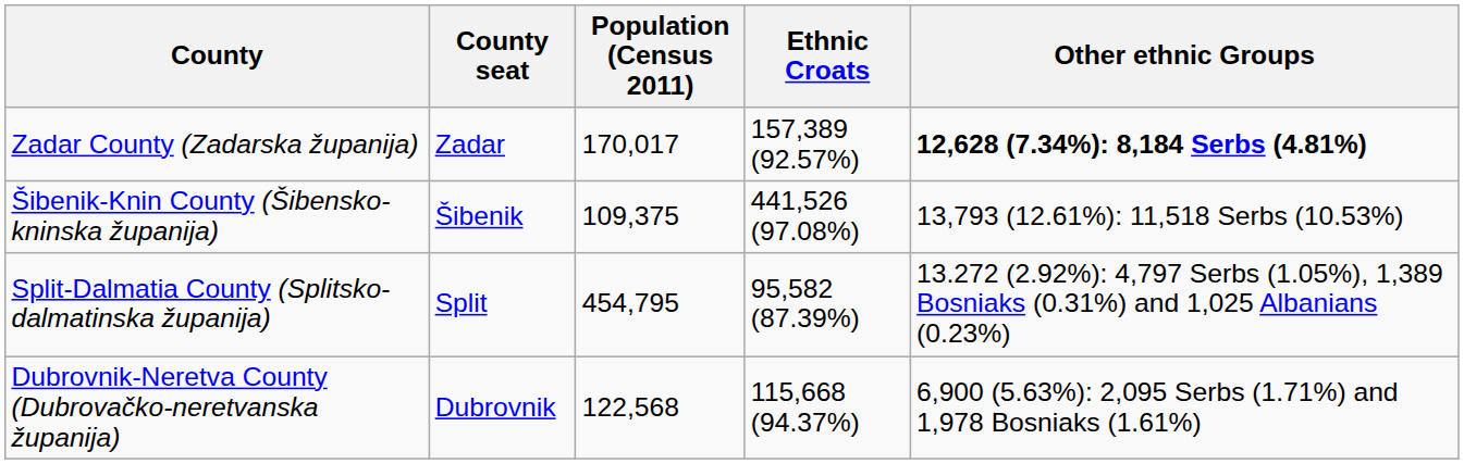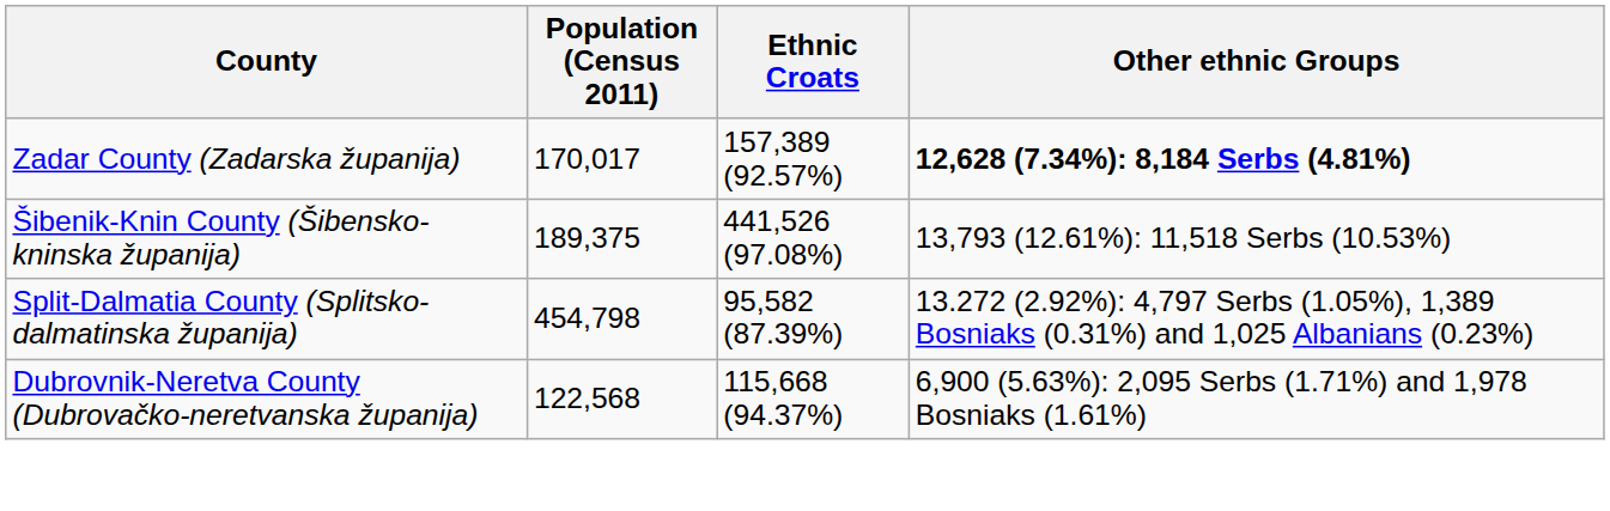- column: County seat | Zadar | Šibenik | Split | Dubrovnik
Šibenik-Knin County (Šibensko-kninska županija) | Population (Census 2011): 109,375 -> 189,375
Split-Dalmatia County (Splitsko-dalmatinska županija) | Population (Census 2011): 454,795 -> 454,798
